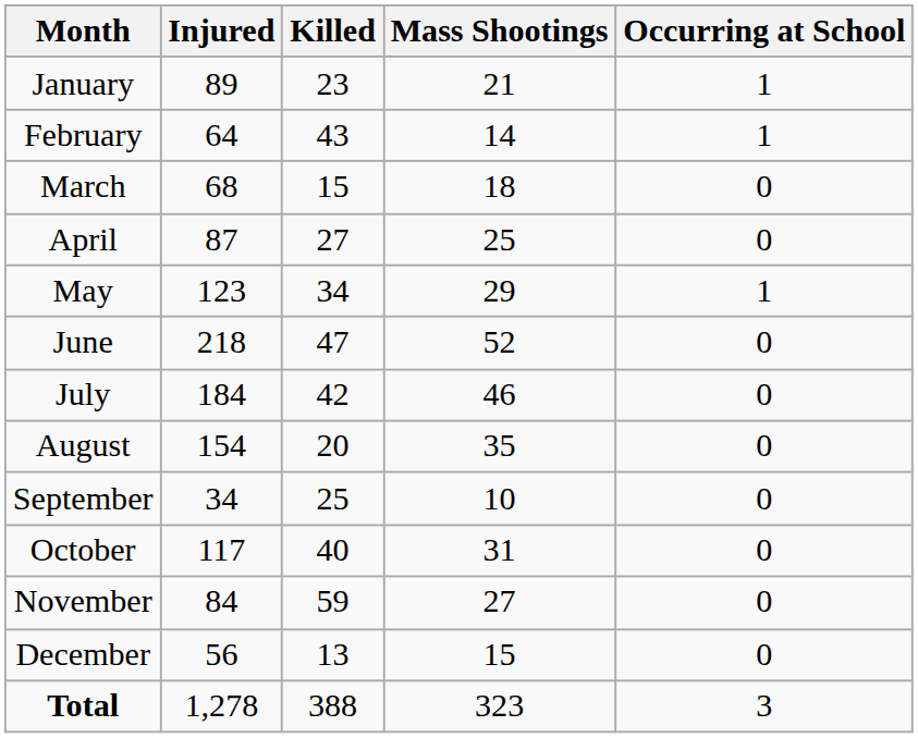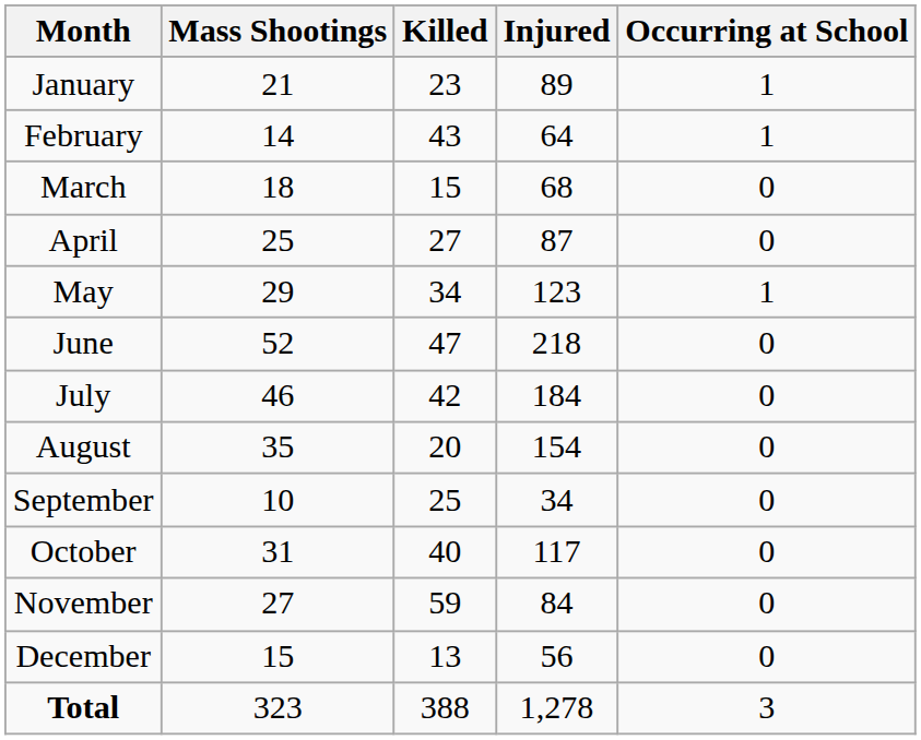columns swapped: Mass Shootings <-> Injured
